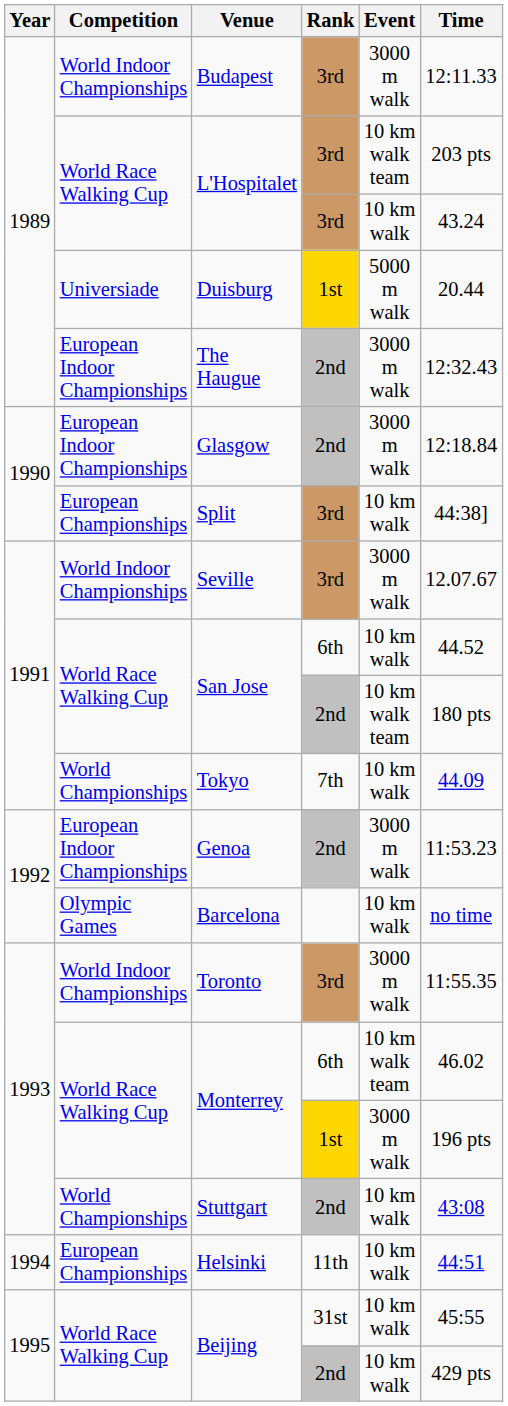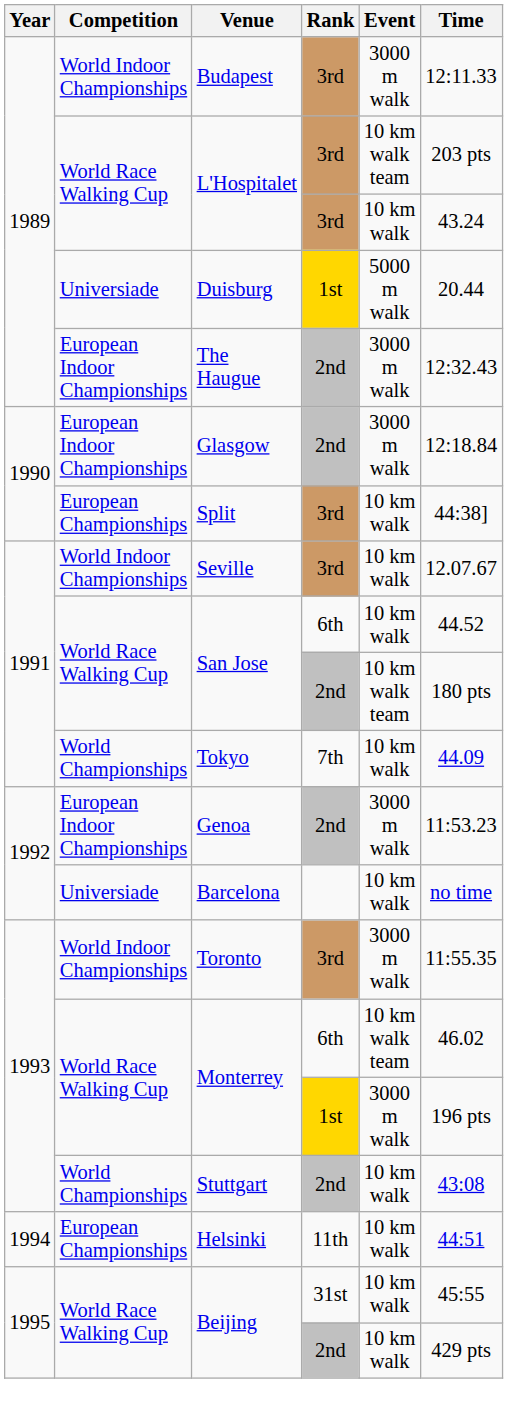Seville | Event: 3000 m walk -> 10 km walk
Barcelona | Competition: Olympic Games -> Universiade
